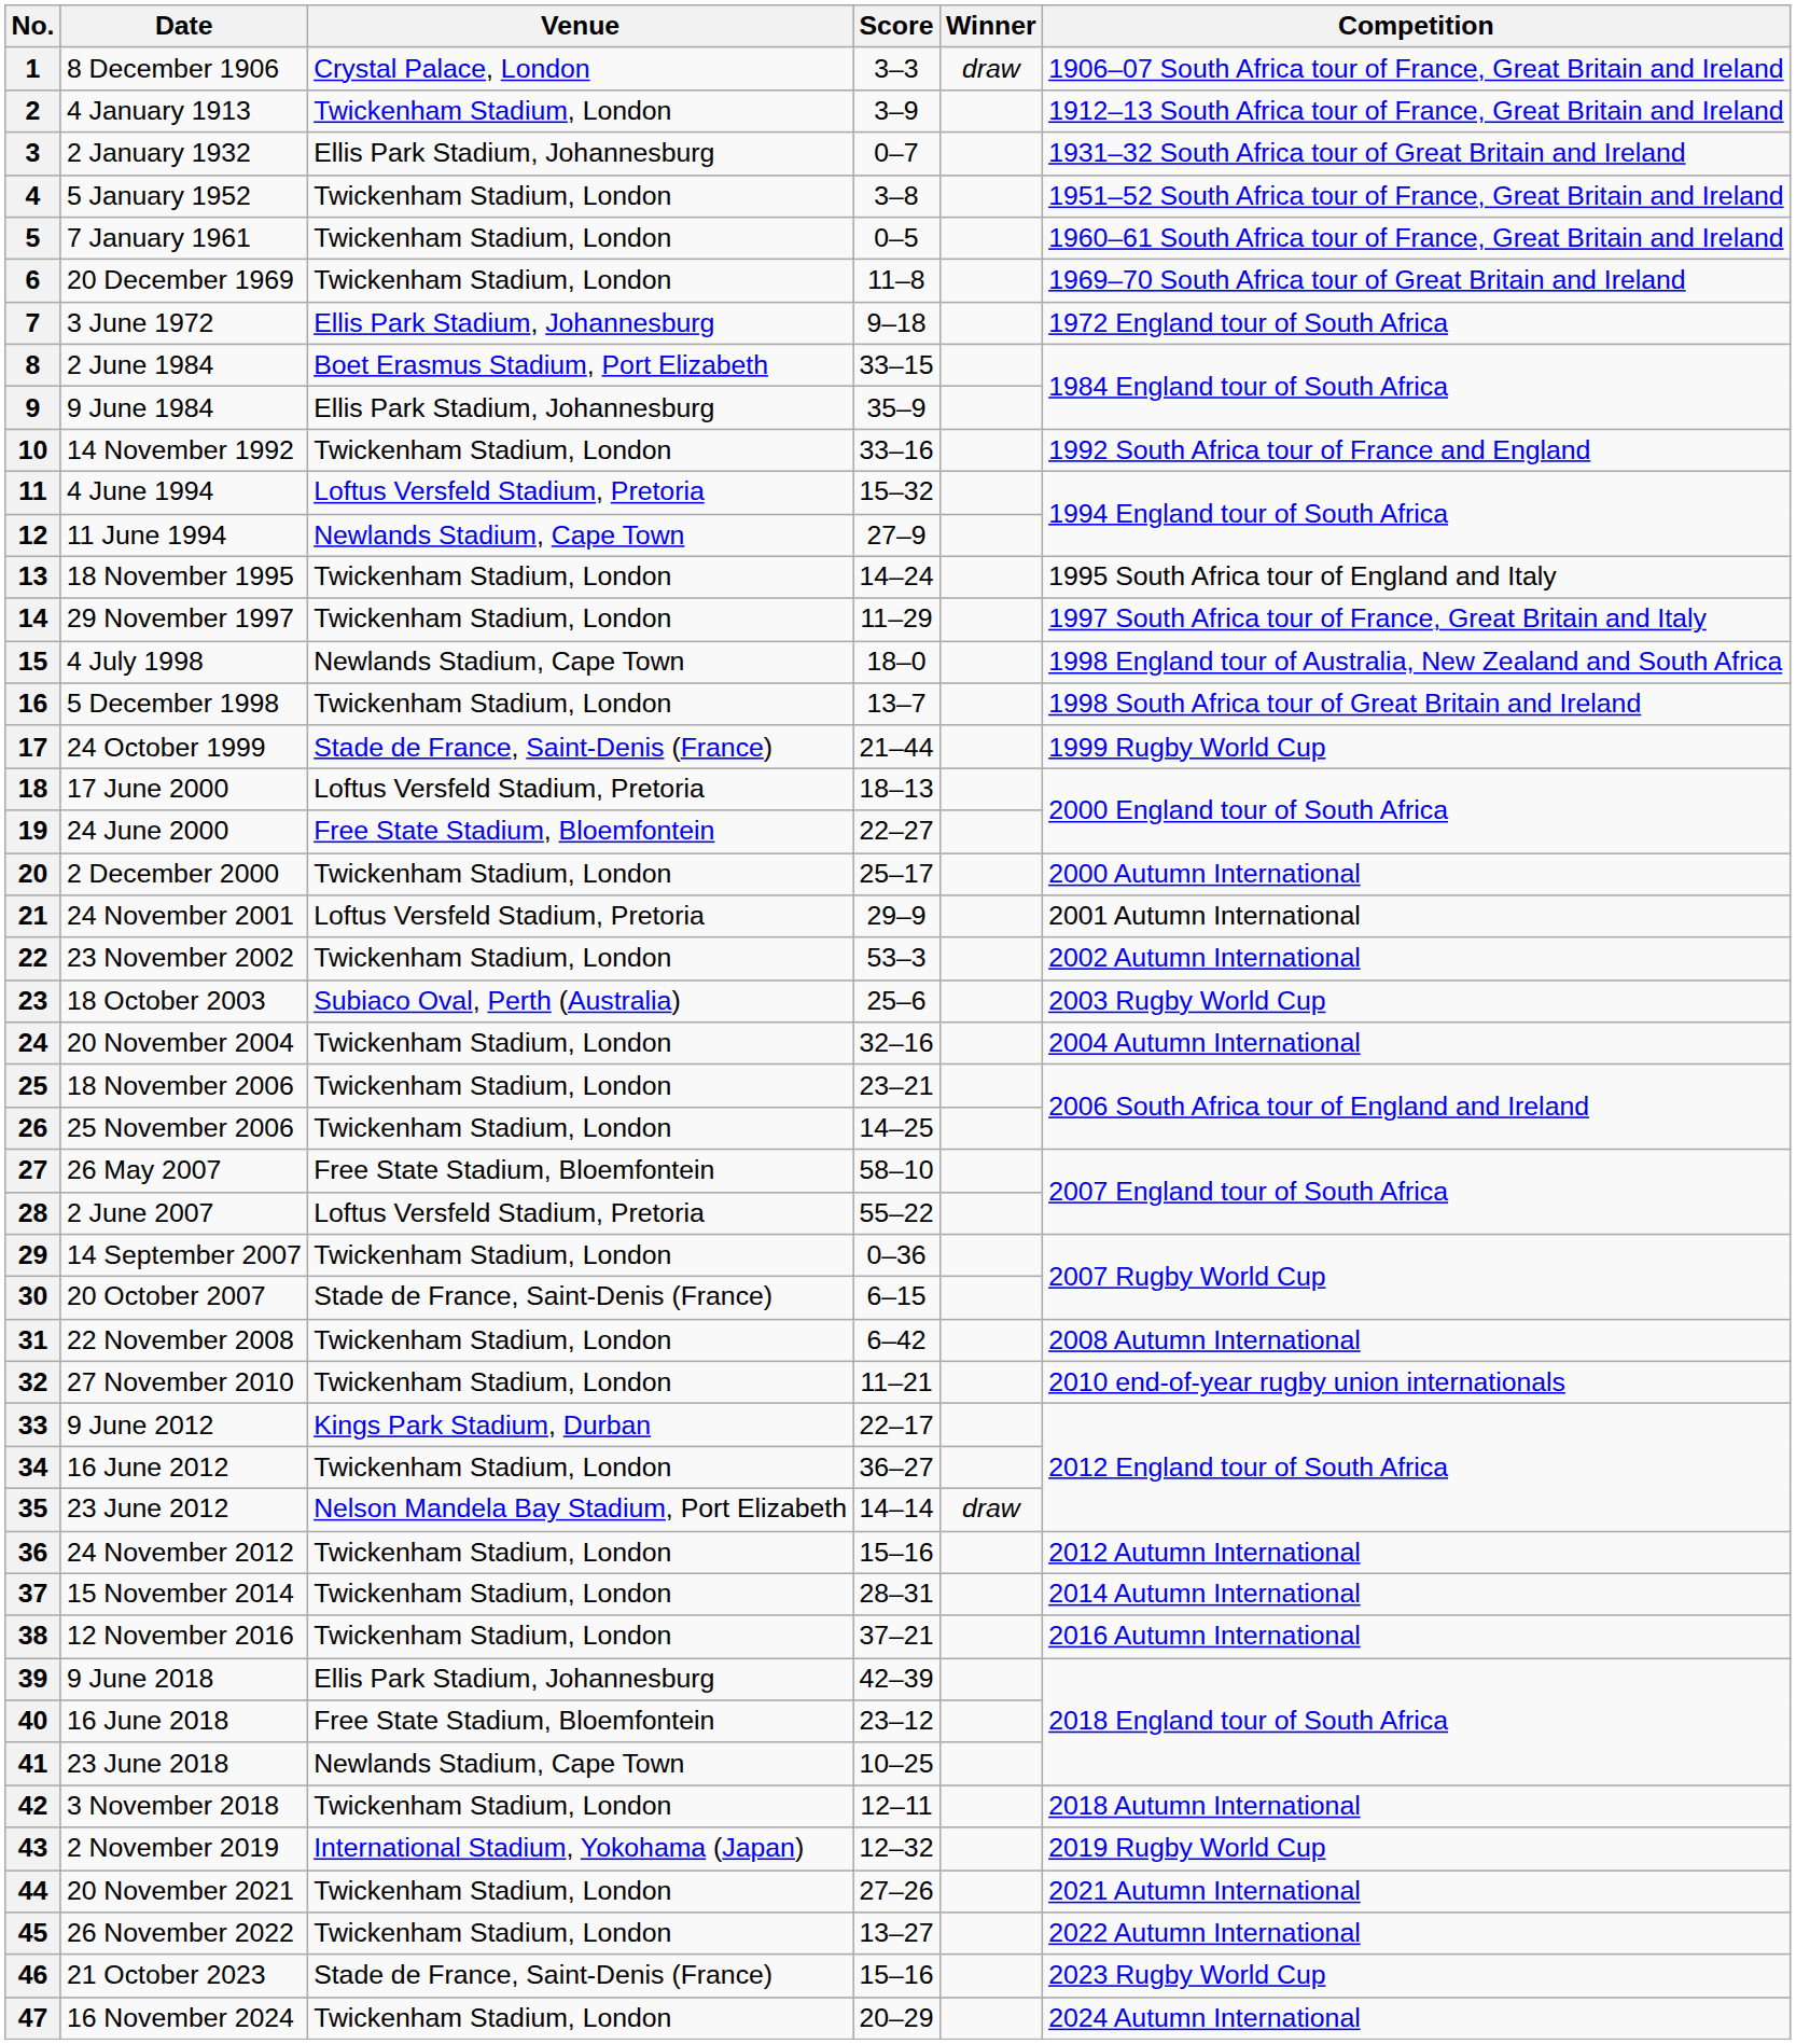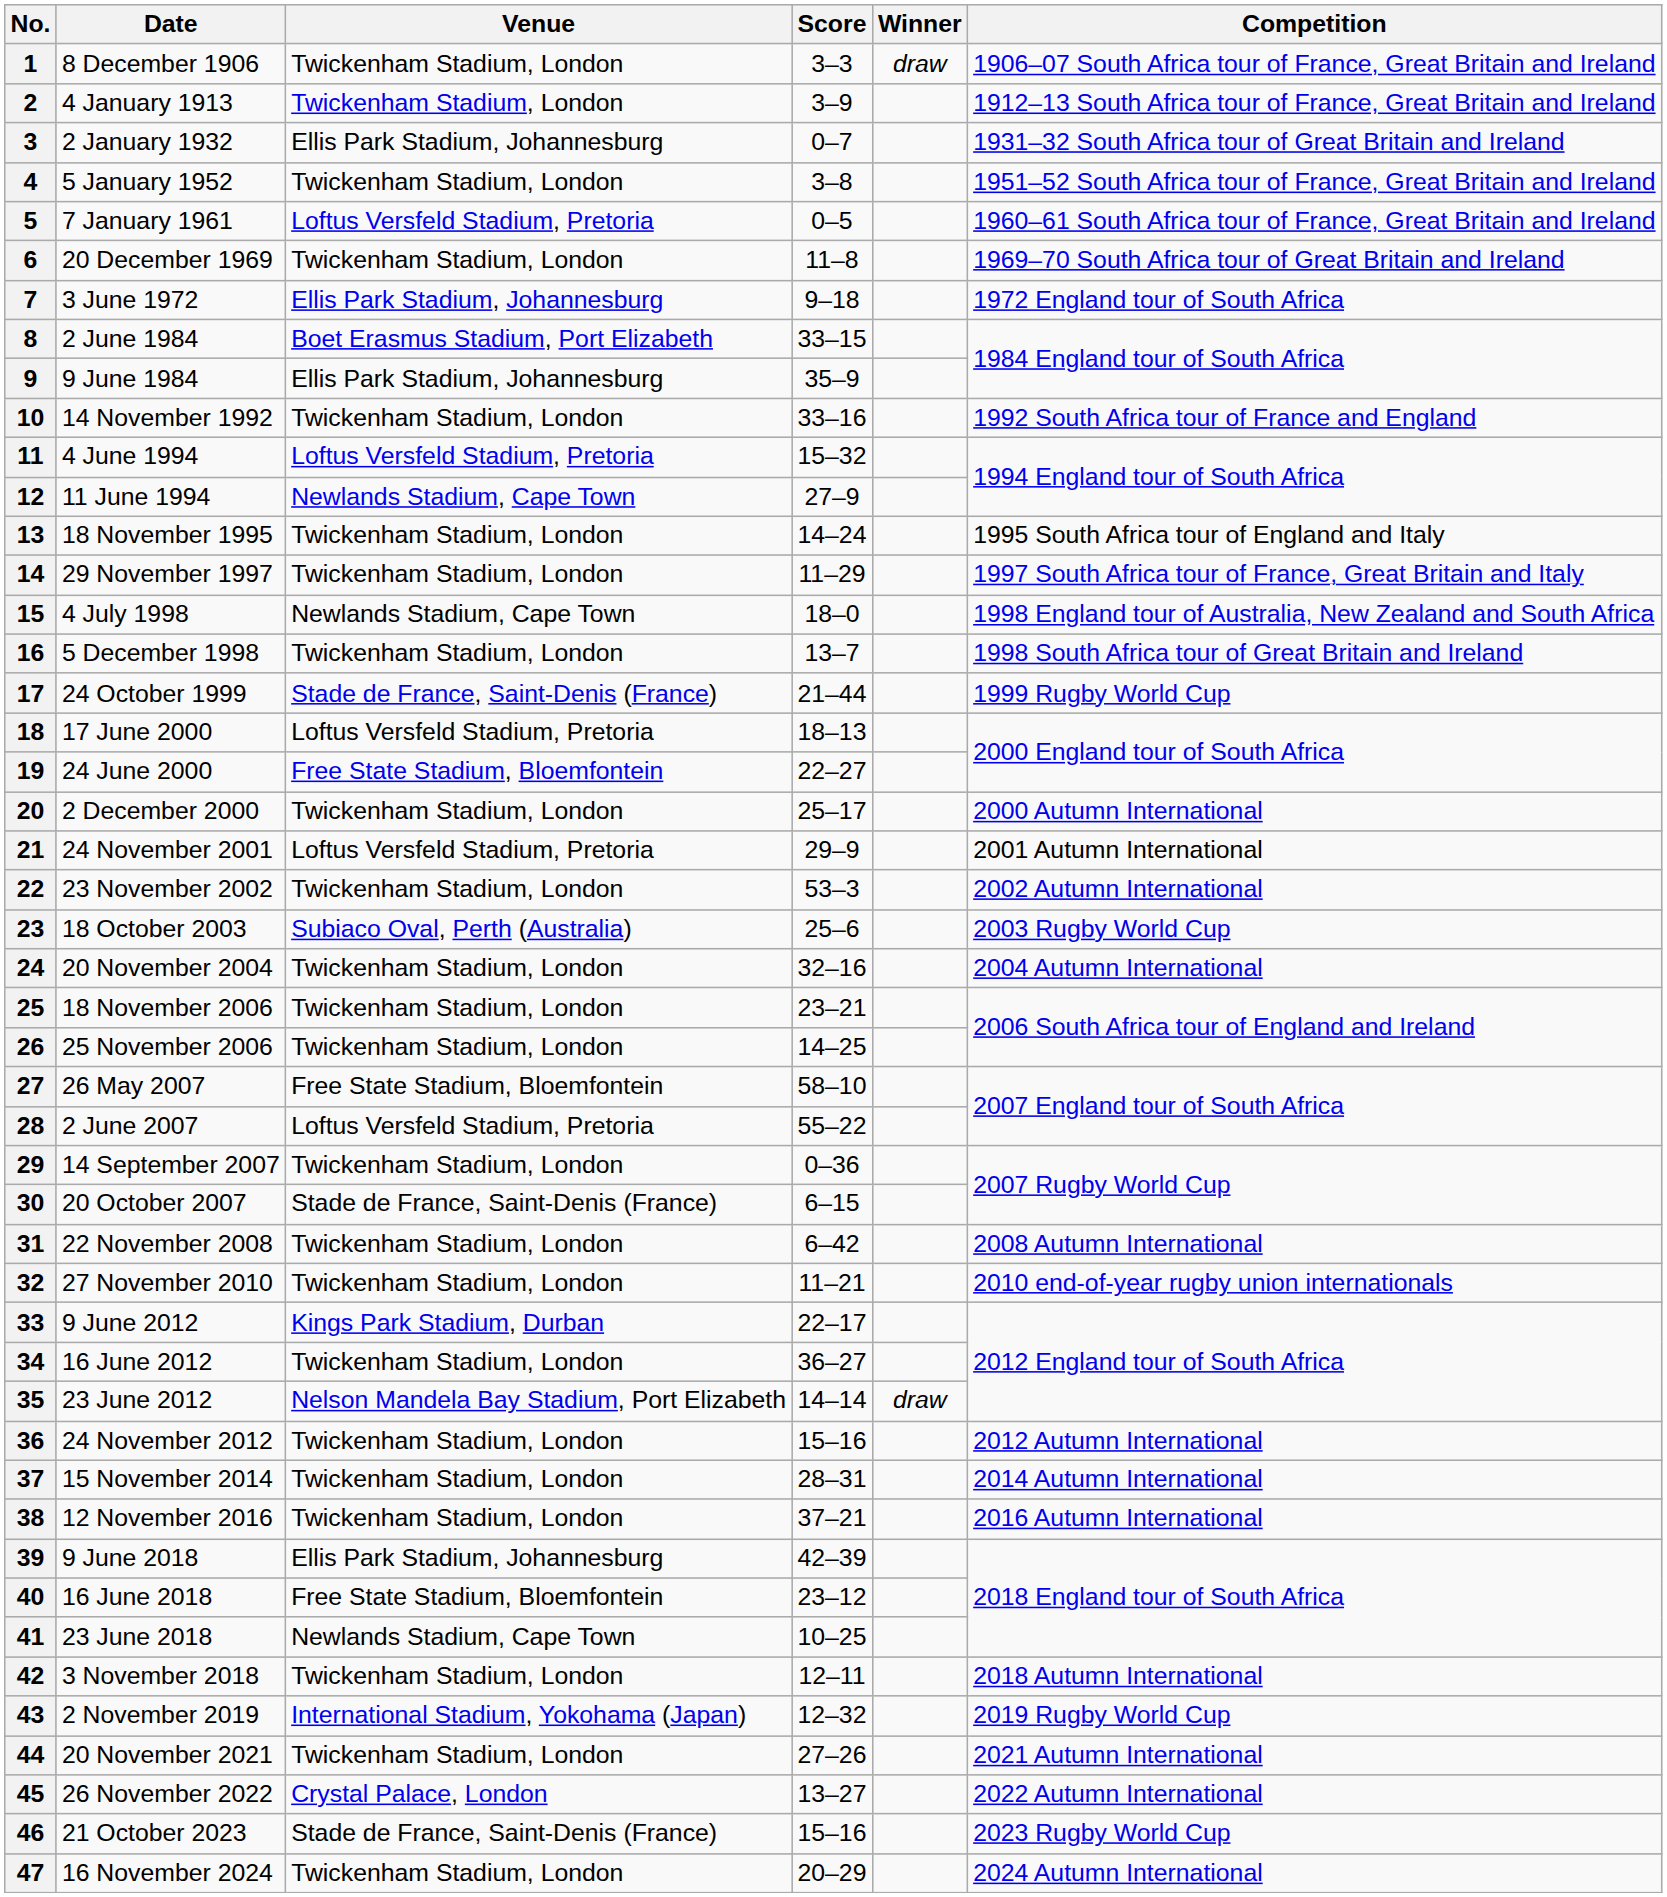1 | Venue: Crystal Palace, London -> Twickenham Stadium, London
5 | Venue: Twickenham Stadium, London -> Loftus Versfeld Stadium, Pretoria
45 | Venue: Twickenham Stadium, London -> Crystal Palace, London
